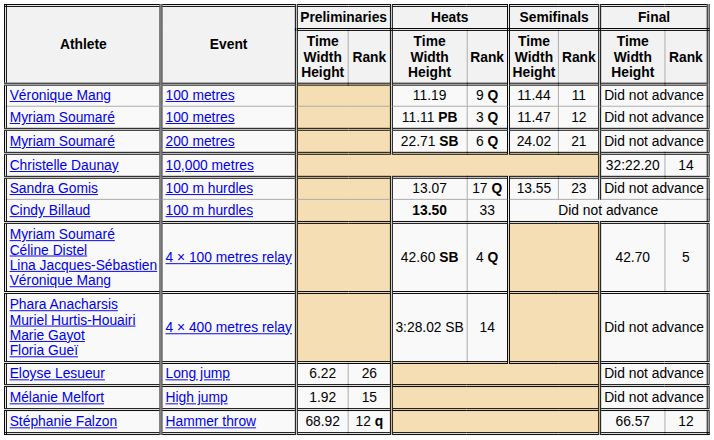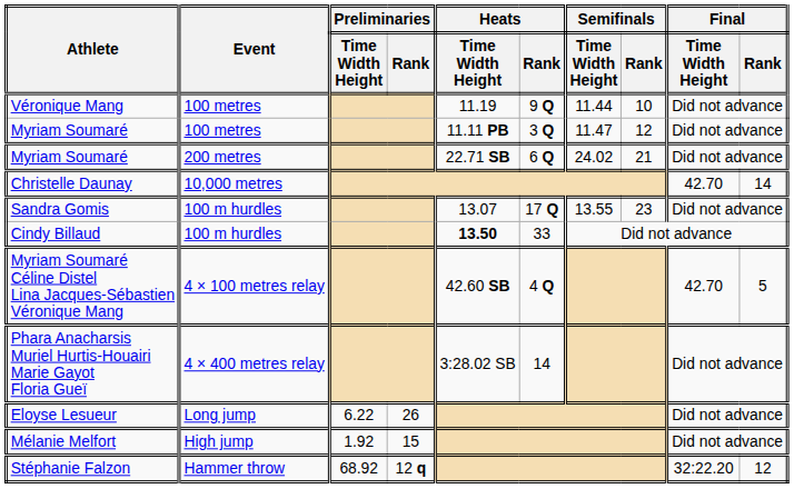Véronique Mang | Semifinals / Rank: 11 -> 10
Christelle Daunay | Final / Time Width Height: 32:22.20 -> 42.70
Stéphanie Falzon | Final / Time Width Height: 66.57 -> 32:22.20
